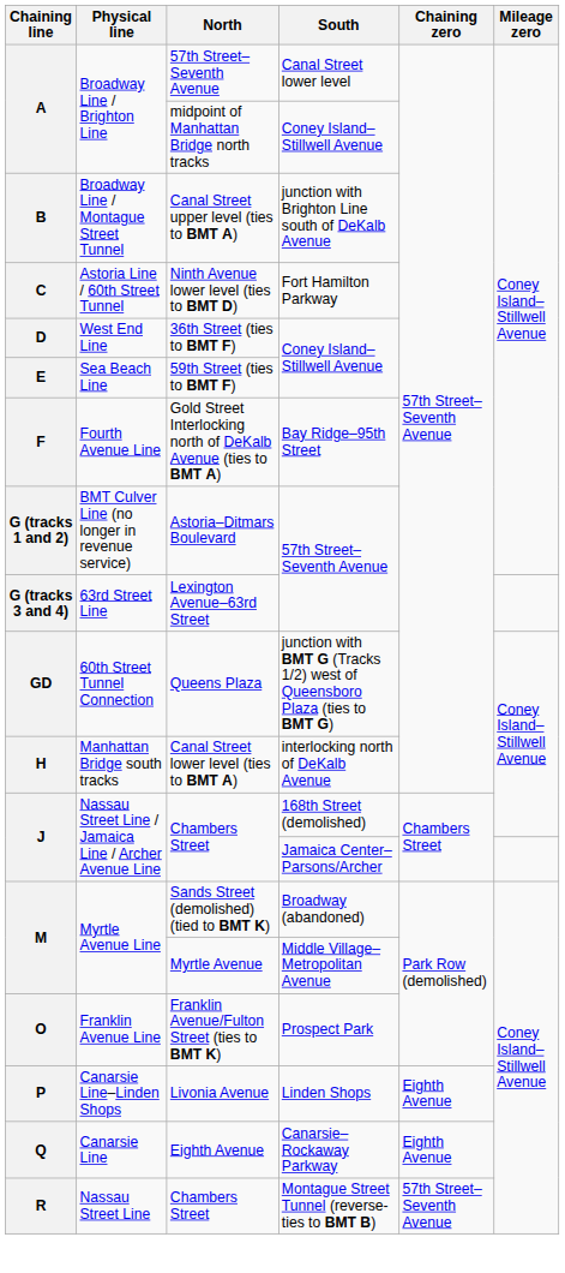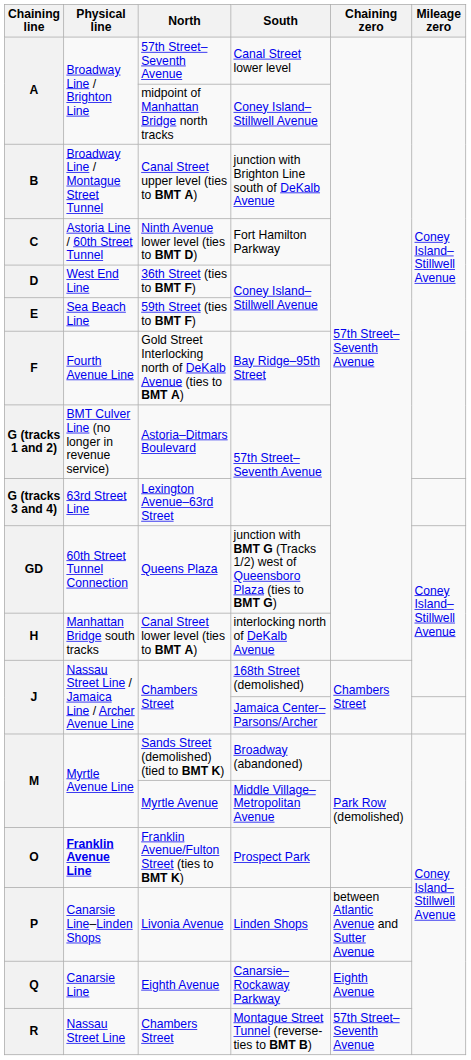Franklin Avenue/Fulton Street (ties to BMT K) | Physical line: normal -> bold
Livonia Avenue | Chaining zero: Eighth Avenue -> between Atlantic Avenue and Sutter Avenue
